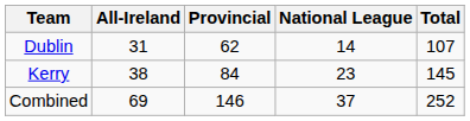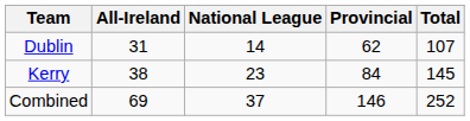columns swapped: Provincial <-> National League
